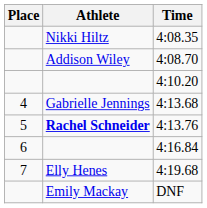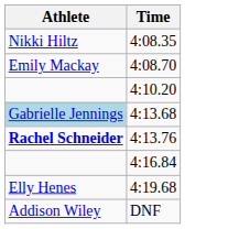- column: Place | 4 | 5 | 6 | 7
4:08.70 | Athlete: Addison Wiley -> Emily Mackay
4:13.68 | Athlete: no background -> lightblue background
DNF | Athlete: Emily Mackay -> Addison Wiley
